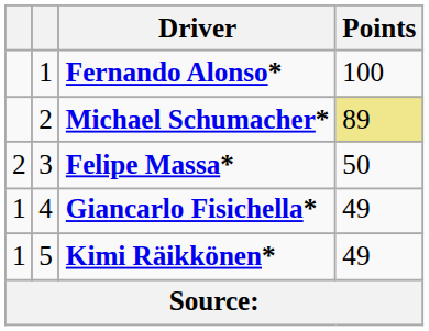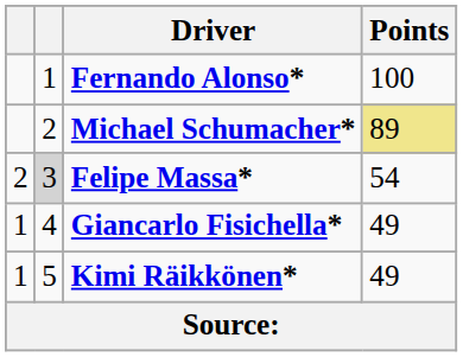Felipe Massa* | column 2: no background -> lightgrey background
Felipe Massa* | Points: 50 -> 54
